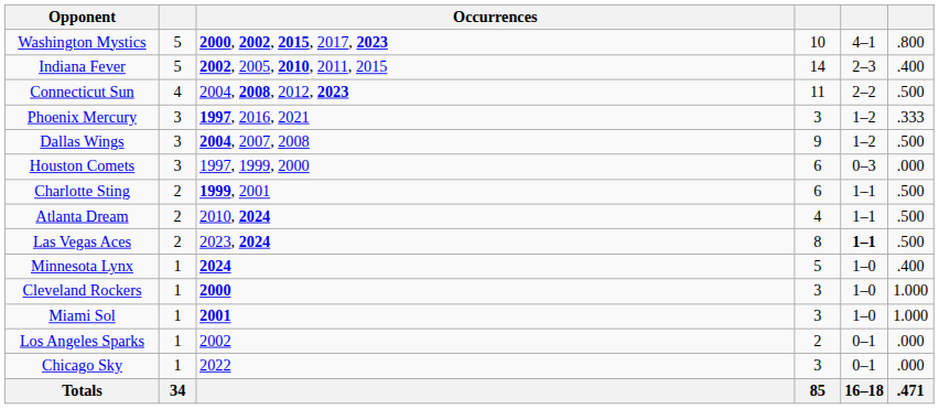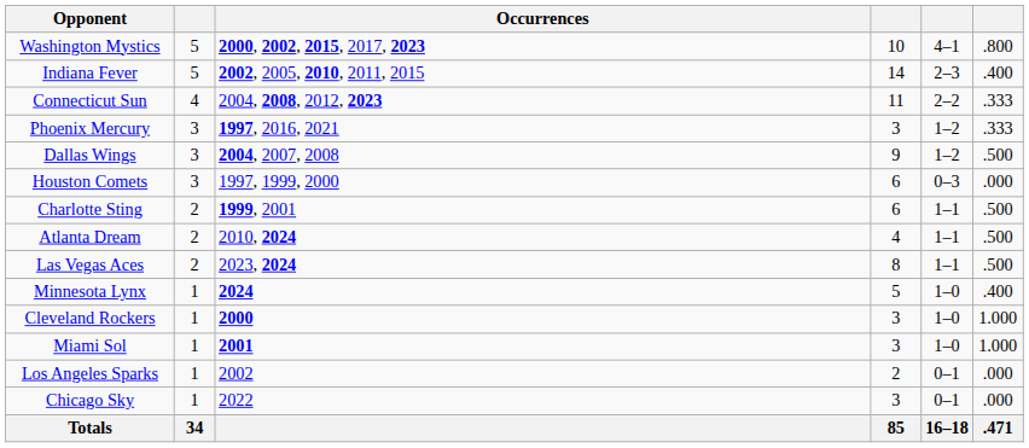Connecticut Sun | column 6: .500 -> .333
Las Vegas Aces | column 5: bold -> normal
